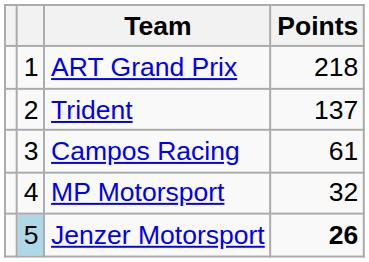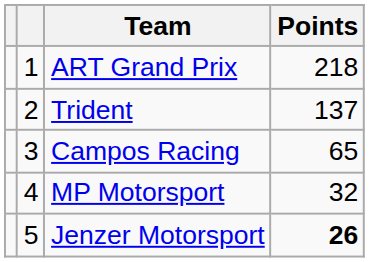Campos Racing | Points: 61 -> 65
Jenzer Motorsport | column 2: lightblue background -> no background
